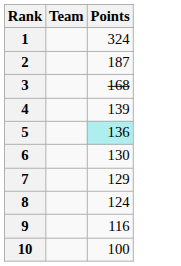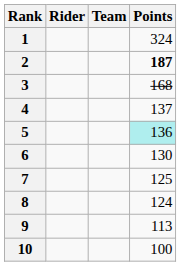+ column: Rider
2 | Points: normal -> bold
4 | Points: 139 -> 137
7 | Points: 129 -> 125
9 | Points: 116 -> 113
